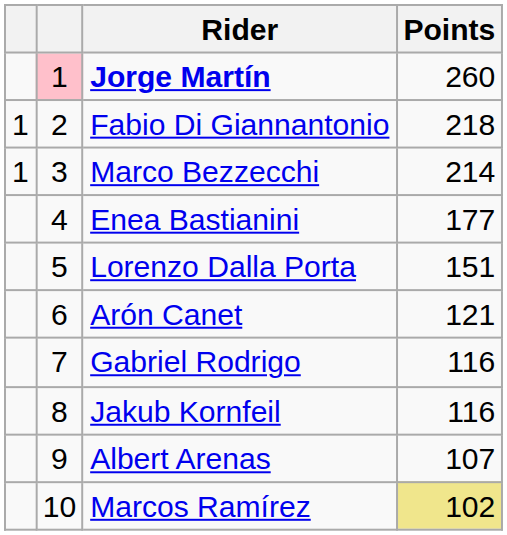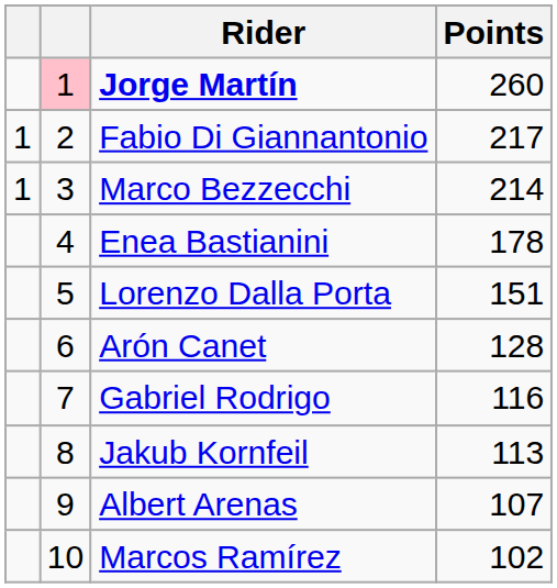Fabio Di Giannantonio | Points: 218 -> 217
Enea Bastianini | Points: 177 -> 178
Arón Canet | Points: 121 -> 128
Jakub Kornfeil | Points: 116 -> 113
Marcos Ramírez | Points: khaki background -> no background
